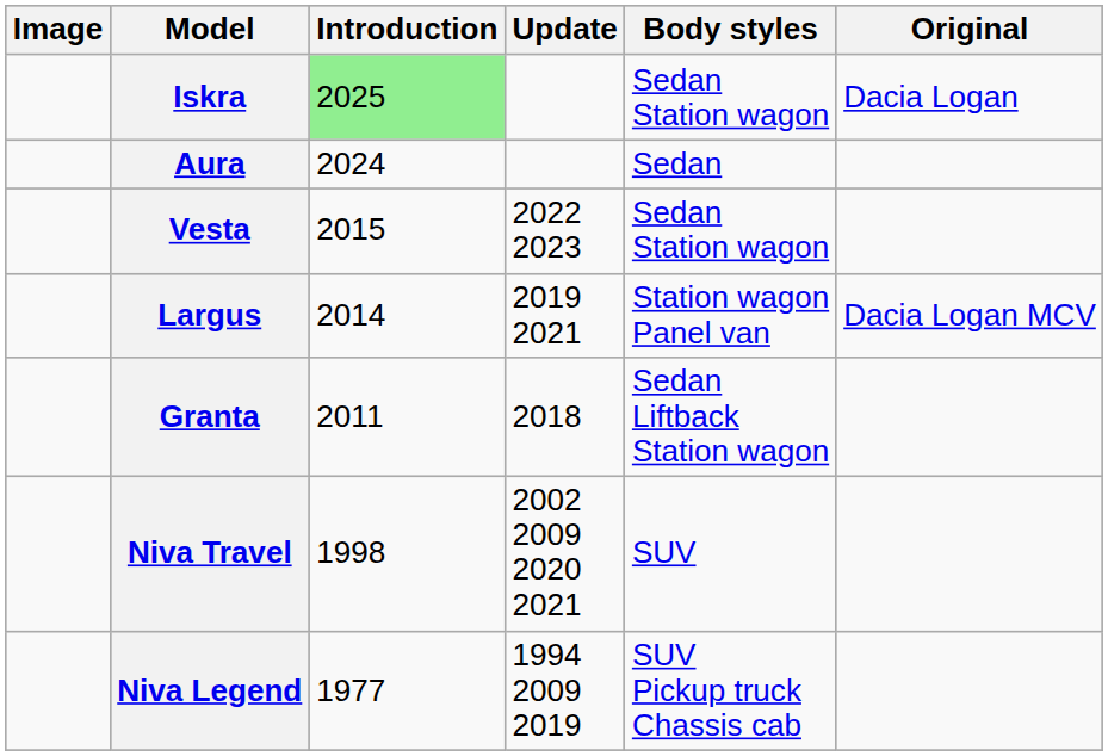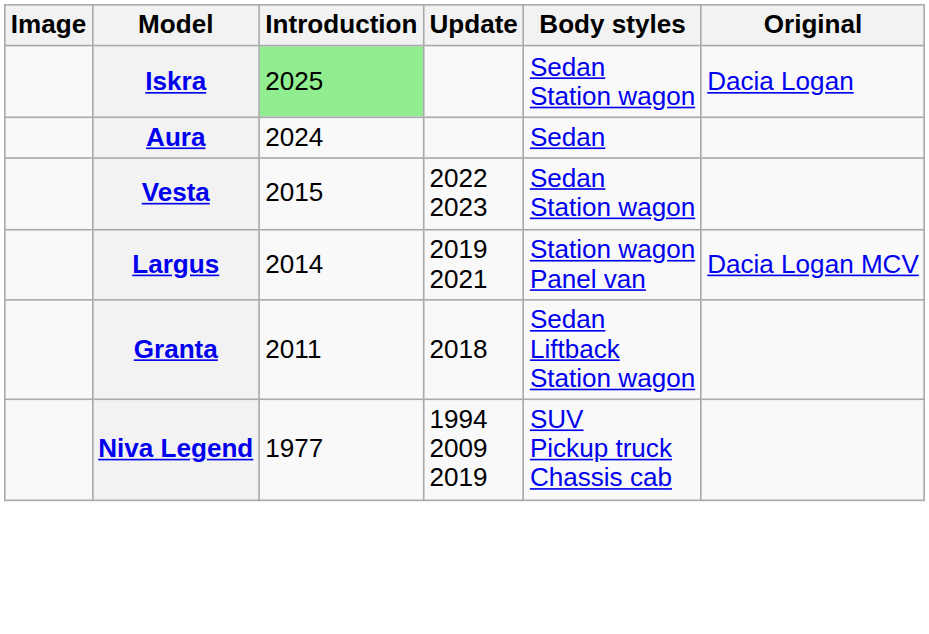- row: Niva Travel | 1998 | 2002 2009 2020 2021 | SUV
